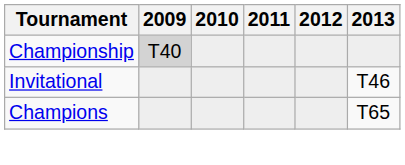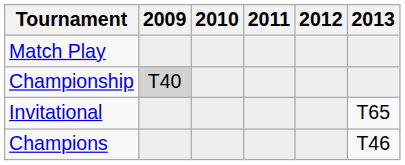+ row: Match Play
Invitational | 2013: T46 -> T65
Champions | 2013: T65 -> T46
